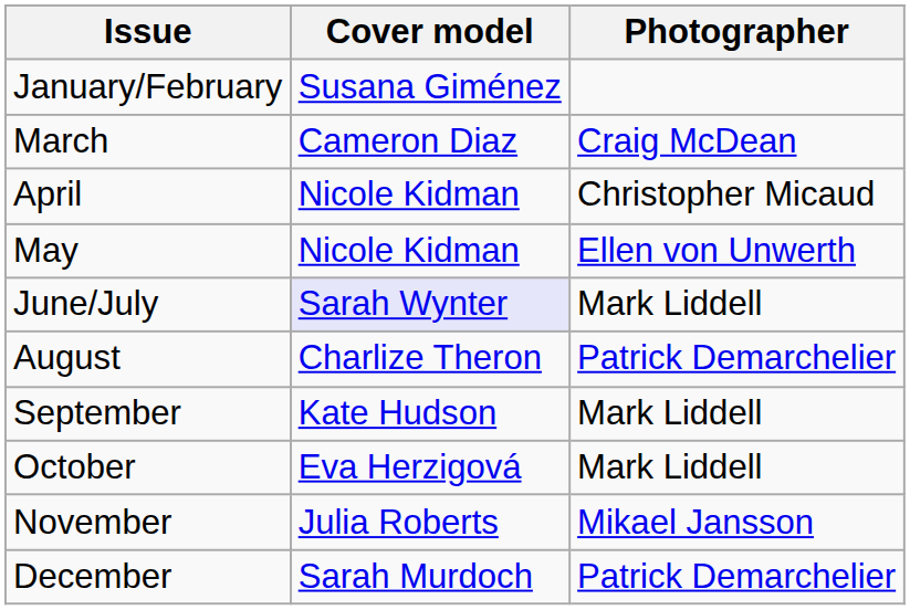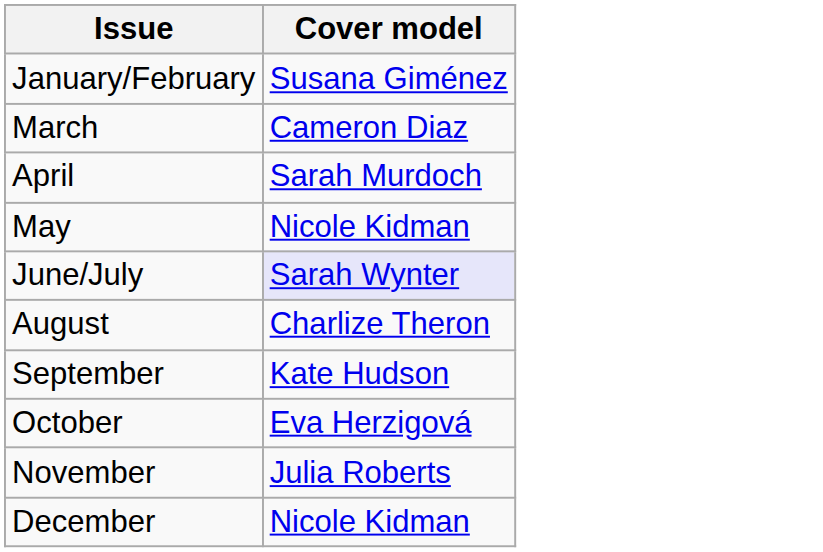- column: Photographer | Craig McDean | Christopher Micaud | Ellen von Unwerth | Mark Liddell | Patrick Demarchelier | Mark Liddell | Mark Liddell | Mikael Jansson | Patrick Demarchelier
April | Cover model: Nicole Kidman -> Sarah Murdoch
December | Cover model: Sarah Murdoch -> Nicole Kidman
